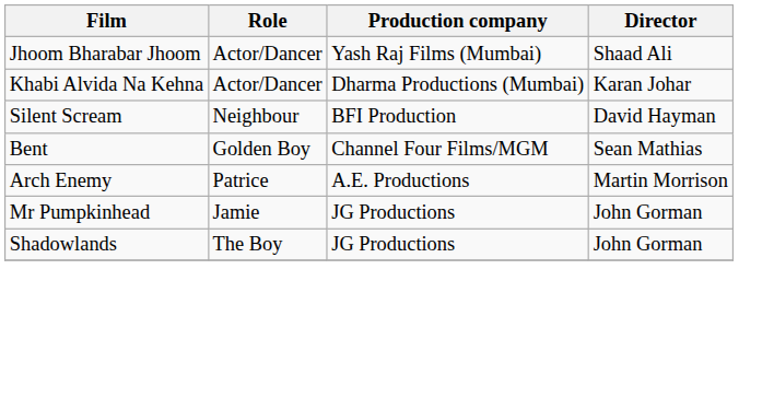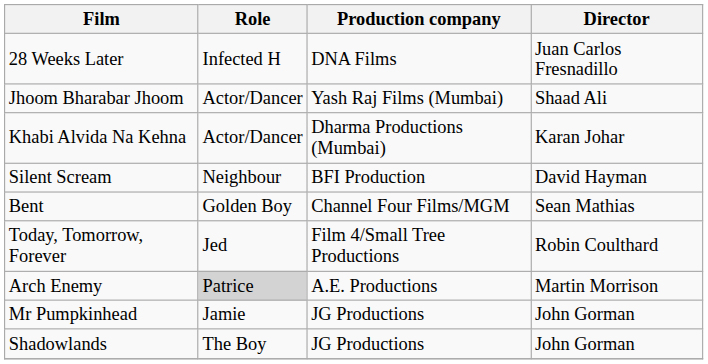+ row: 28 Weeks Later | Infected H | DNA Films | Juan Carlos Fresnadillo
+ row: Today, Tomorrow, Forever | Jed | Film 4/Small Tree Productions | Robin Coulthard
Arch Enemy | Role: no background -> lightgrey background
